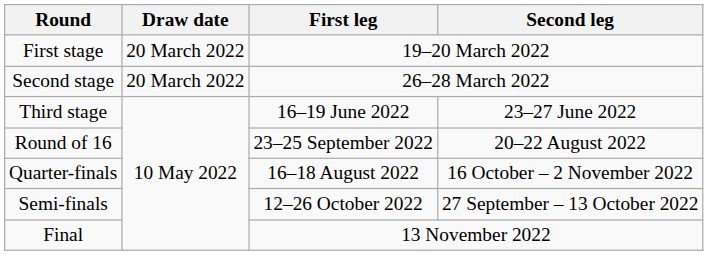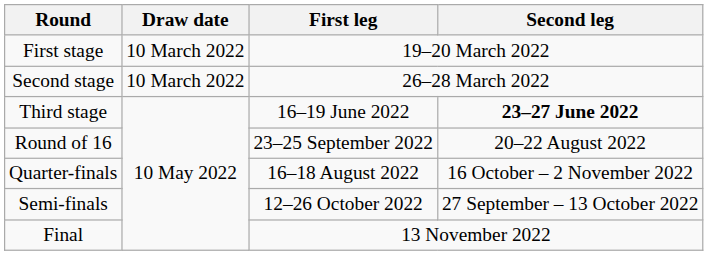First stage | Draw date: 20 March 2022 -> 10 March 2022
Second stage | Draw date: 20 March 2022 -> 10 March 2022
Third stage | Second leg: normal -> bold
